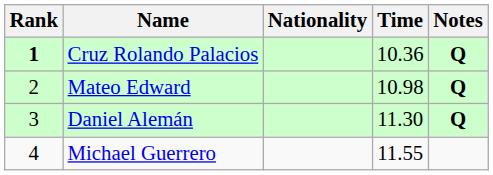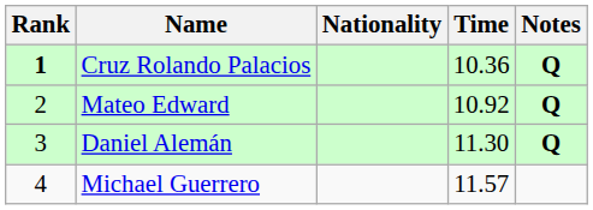Mateo Edward | Time: 10.98 -> 10.92
Michael Guerrero | Time: 11.55 -> 11.57
